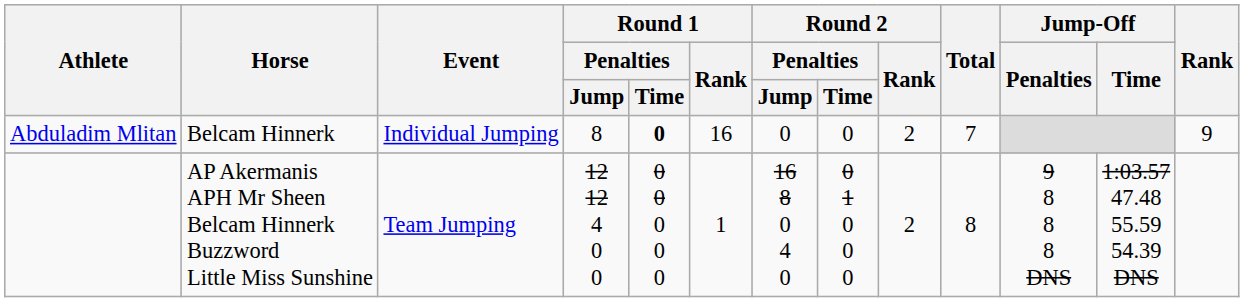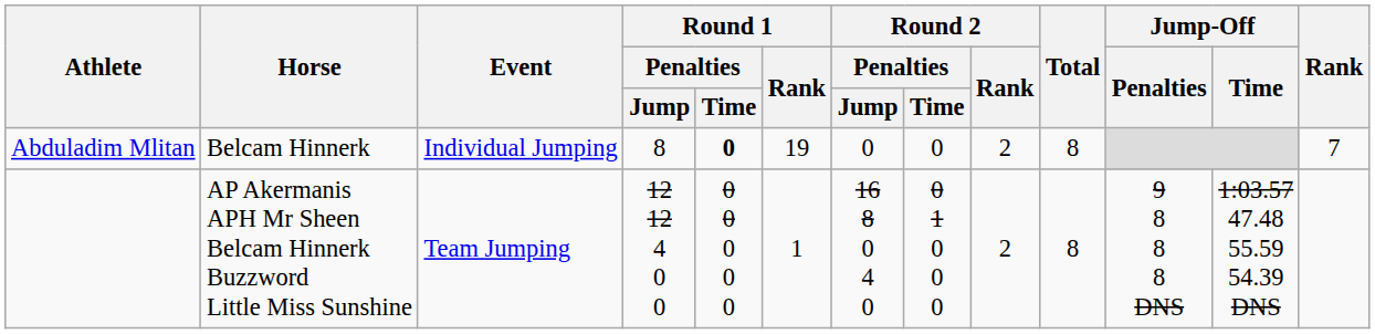Abduladim Mlitan | Round 1 / Rank: 16 -> 19
Abduladim Mlitan | Total: 7 -> 8
Abduladim Mlitan | Rank: 9 -> 7
